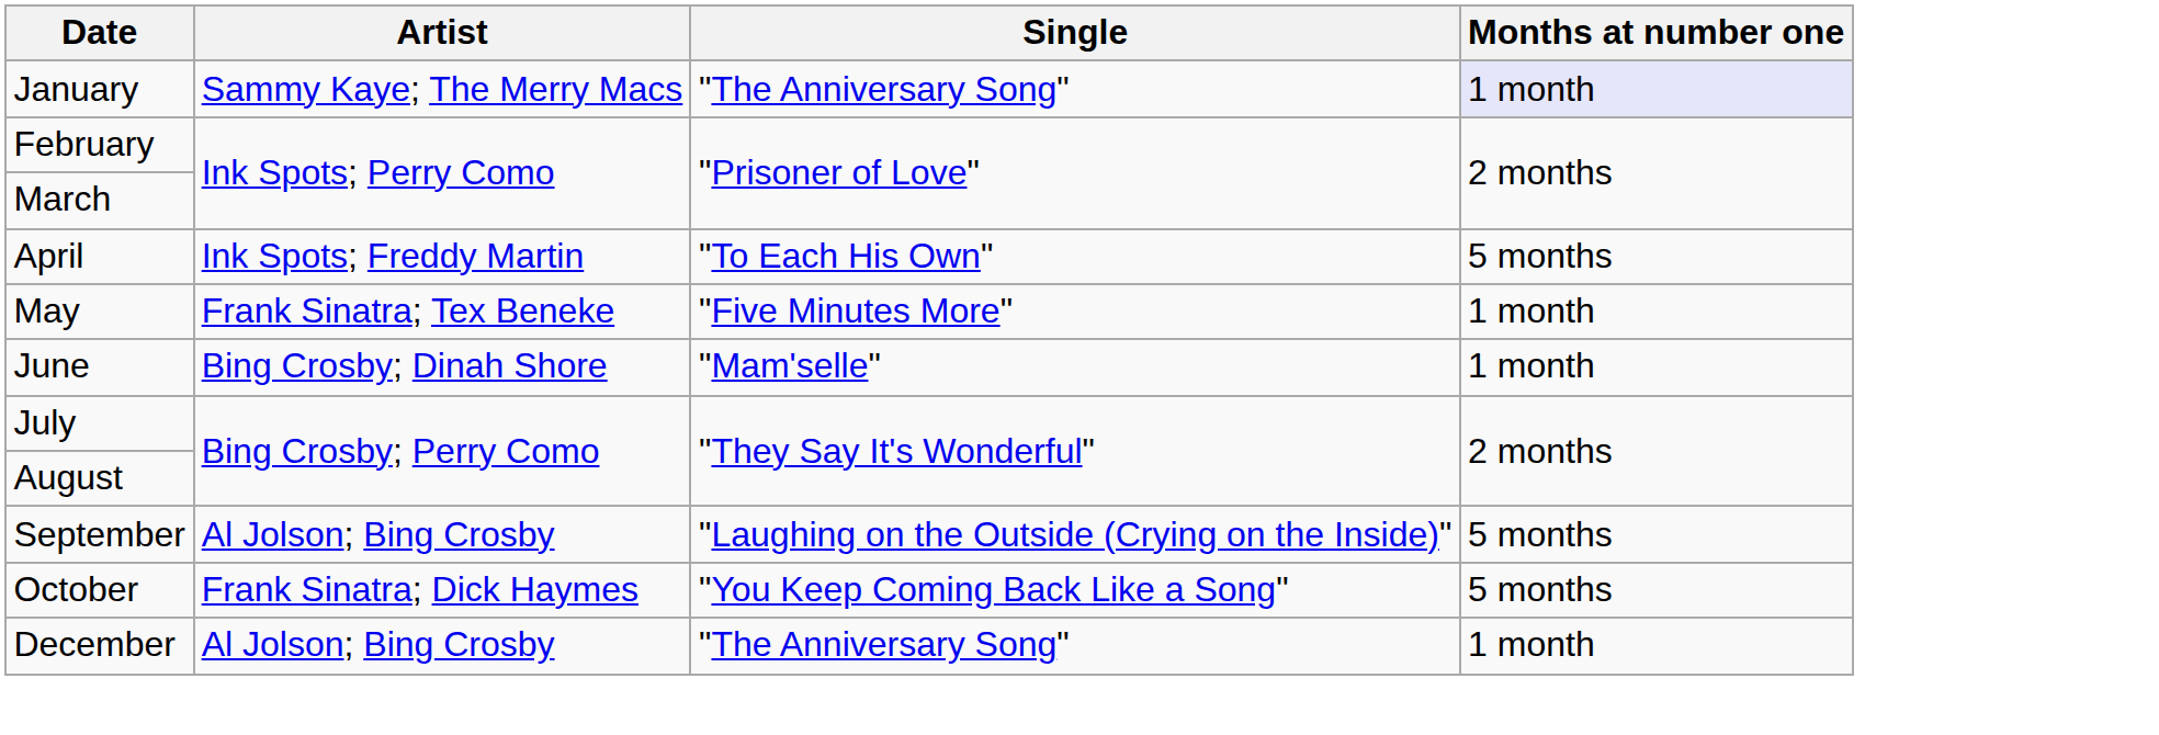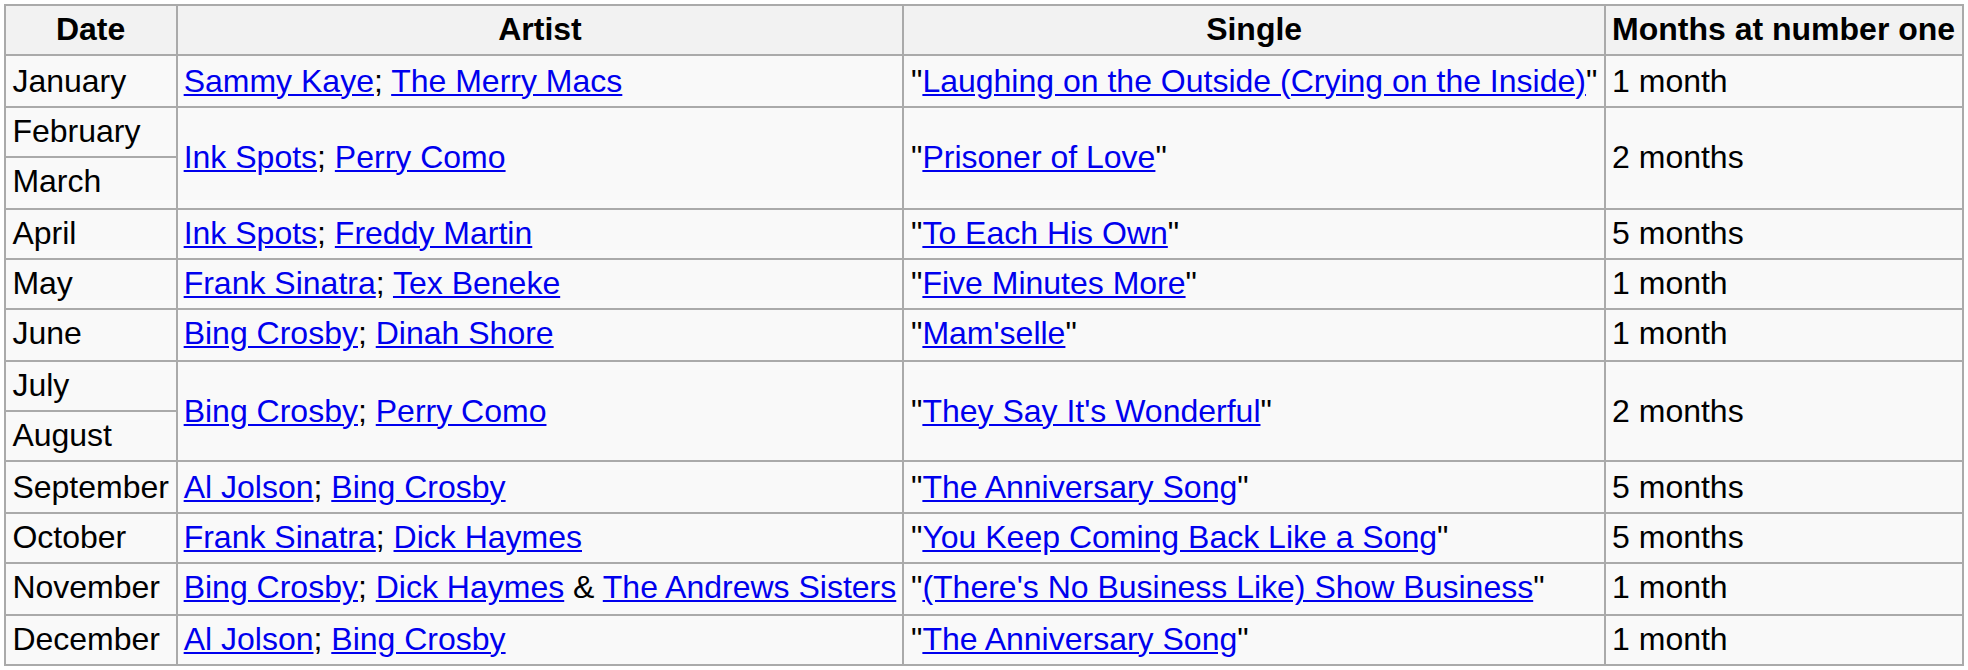January | Single: "The Anniversary Song" -> "Laughing on the Outside (Crying on the Inside)"
January | Months at number one: lavender background -> no background
September | Single: "Laughing on the Outside (Crying on the Inside)" -> "The Anniversary Song"
+ row: November | Bing Crosby; Dick Haymes & The Andrews Sisters | "(There's No Business Like) Show Business" | 1 month
